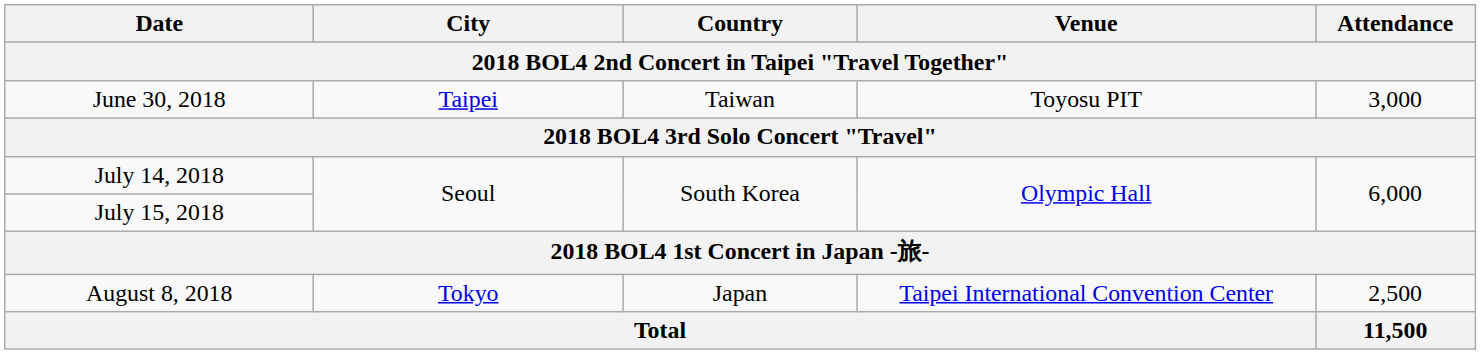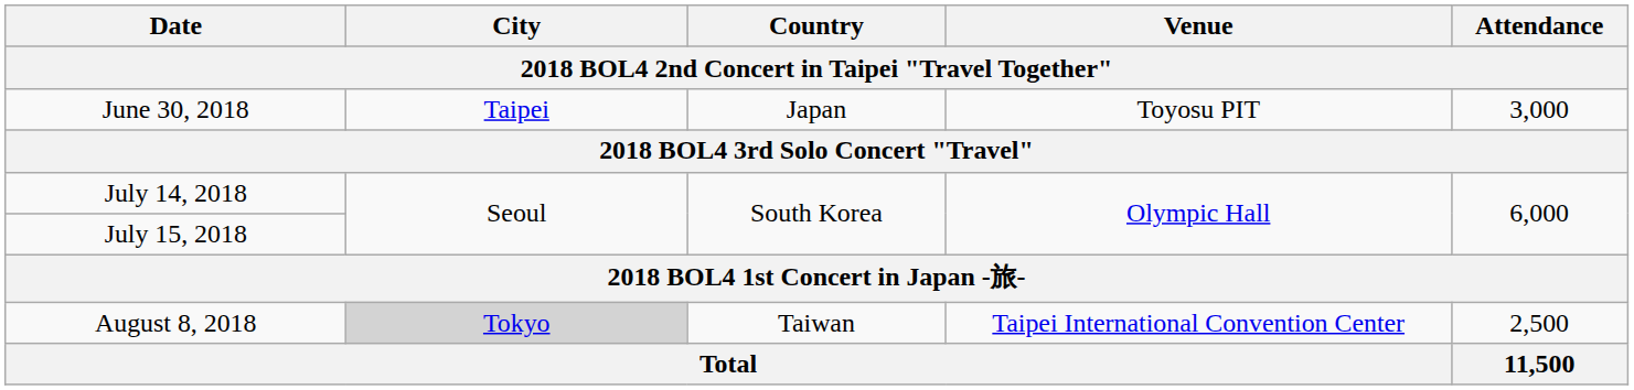June 30, 2018 | Country: Taiwan -> Japan
August 8, 2018 | City: no background -> lightgrey background
August 8, 2018 | Country: Japan -> Taiwan
